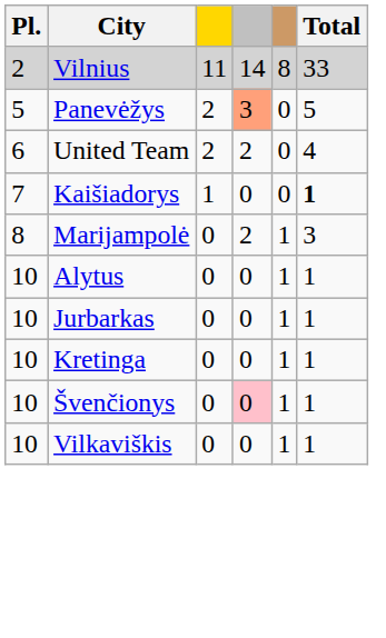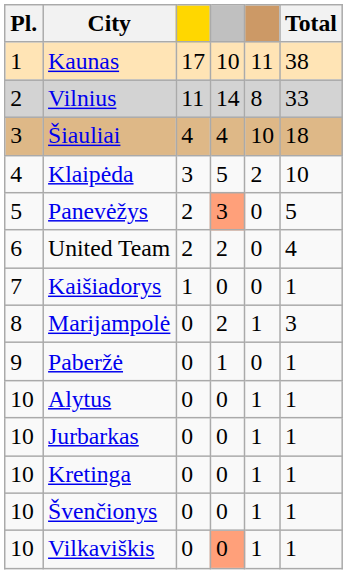+ row: 1 | Kaunas | 17 | 10 | 11 | 38
+ row: 3 | Šiauliai | 4 | 4 | 10 | 18
+ row: 4 | Klaipėda | 3 | 5 | 2 | 10
Kaišiadorys | Total: bold -> normal
+ row: 9 | Paberžė | 0 | 1 | 0 | 1
Švenčionys | column 4: pink background -> no background
Vilkaviškis | column 4: no background -> lightsalmon background
